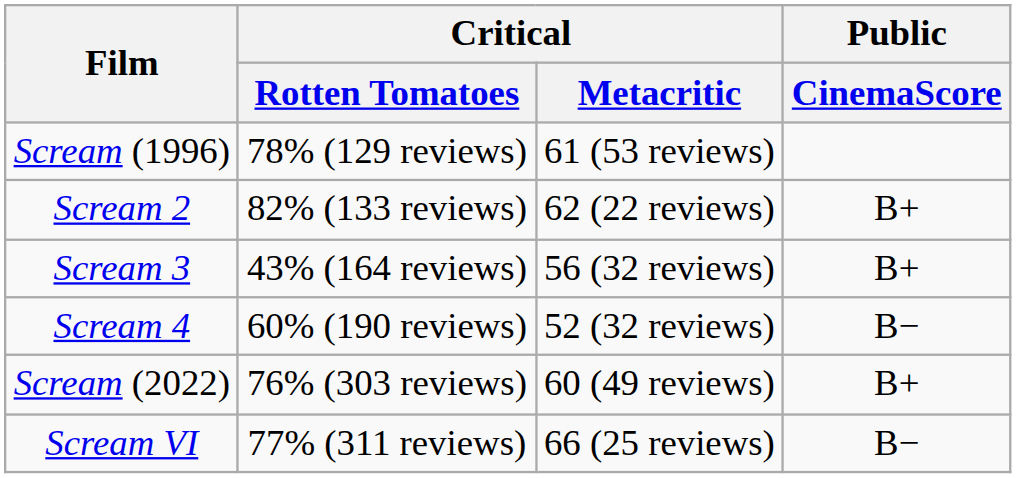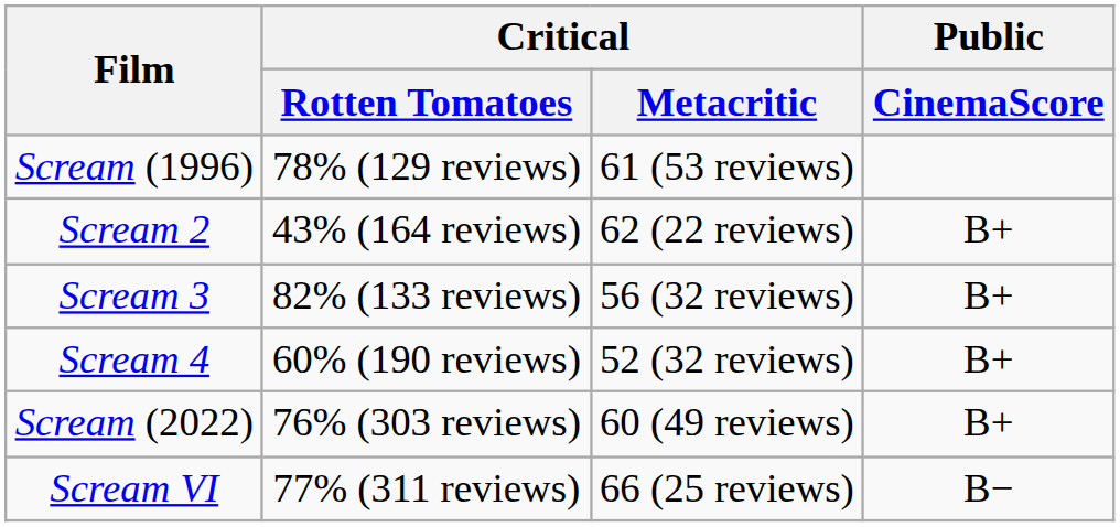Scream 2 | Critical / Rotten Tomatoes: 82% (133 reviews) -> 43% (164 reviews)
Scream 3 | Critical / Rotten Tomatoes: 43% (164 reviews) -> 82% (133 reviews)
Scream 4 | Public / CinemaScore: B− -> B+
